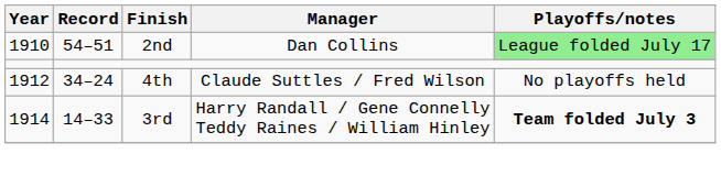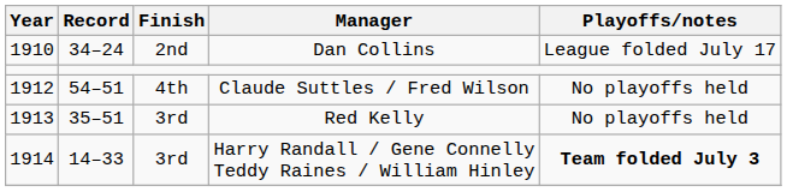Dan Collins | Record: 54–51 -> 34–24
Dan Collins | Playoffs/notes: lightgreen background -> no background
Claude Suttles / Fred Wilson | Record: 34–24 -> 54–51
+ row: 1913 | 35–51 | 3rd | Red Kelly | No playoffs held
